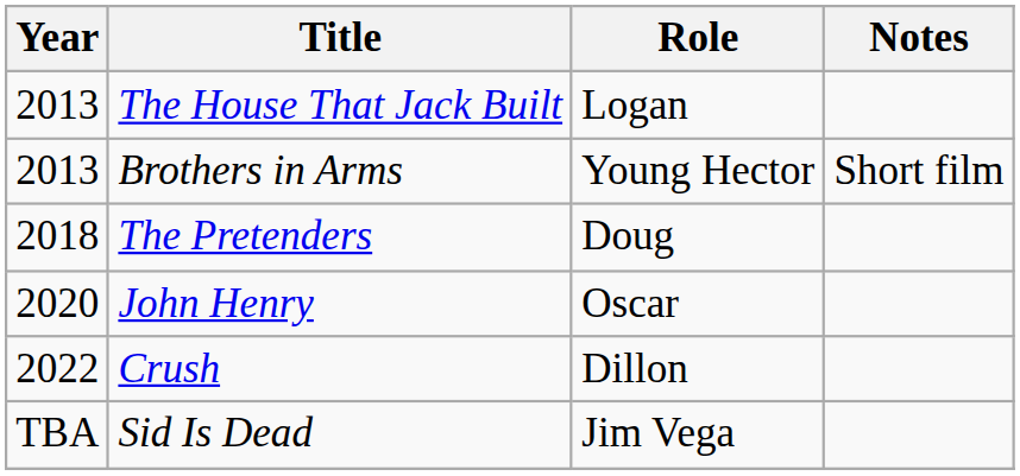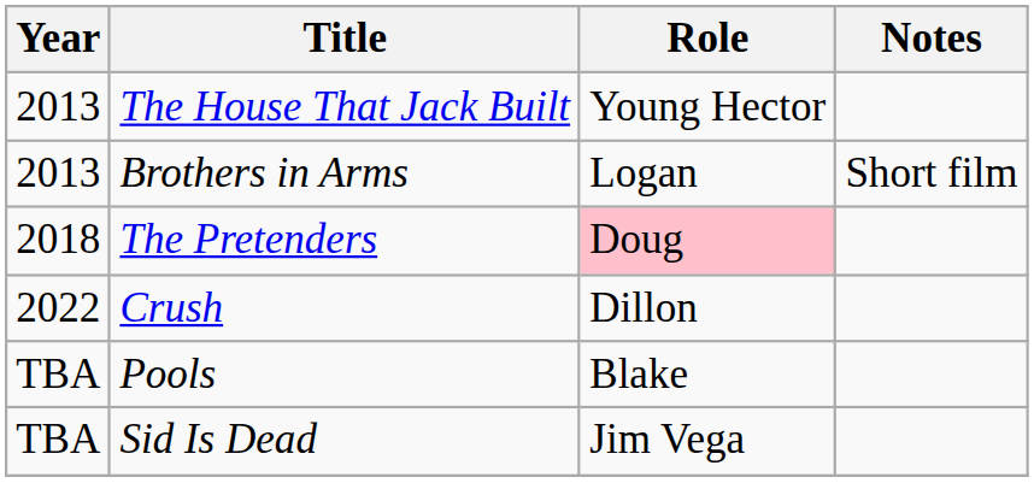The House That Jack Built | Role: Logan -> Young Hector
Brothers in Arms | Role: Young Hector -> Logan
The Pretenders | Role: no background -> pink background
- row: 2020 | John Henry | Oscar
+ row: TBA | Pools | Blake
